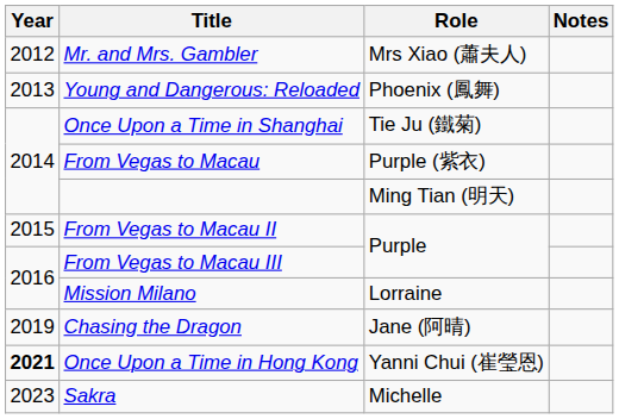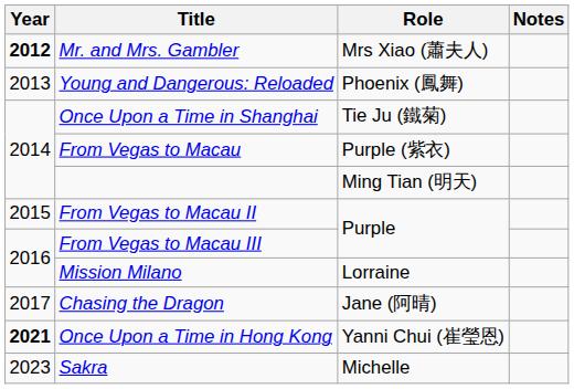Mr. and Mrs. Gambler | Year: normal -> bold
Chasing the Dragon | Year: 2019 -> 2017
